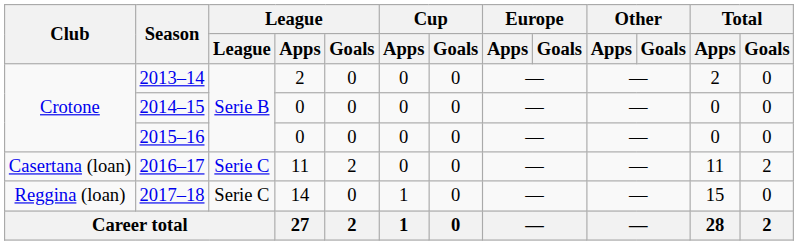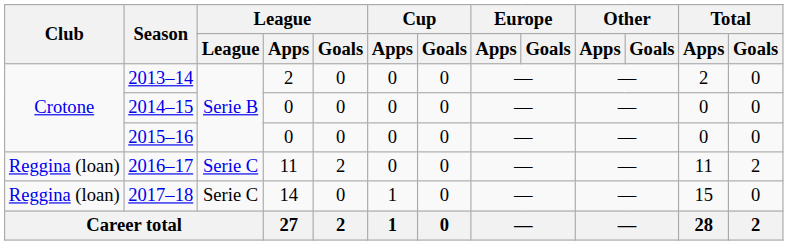2016–17 | Club: Casertana (loan) -> Reggina (loan)
